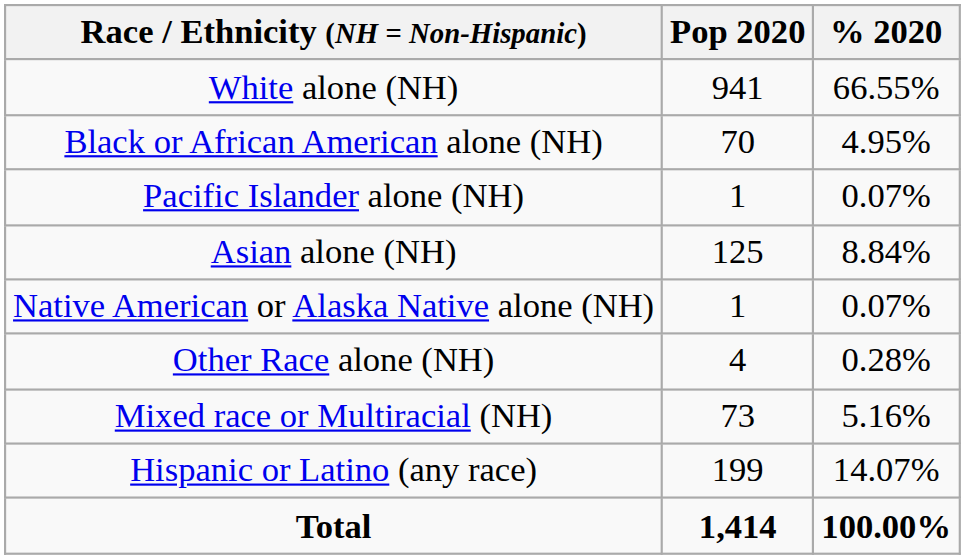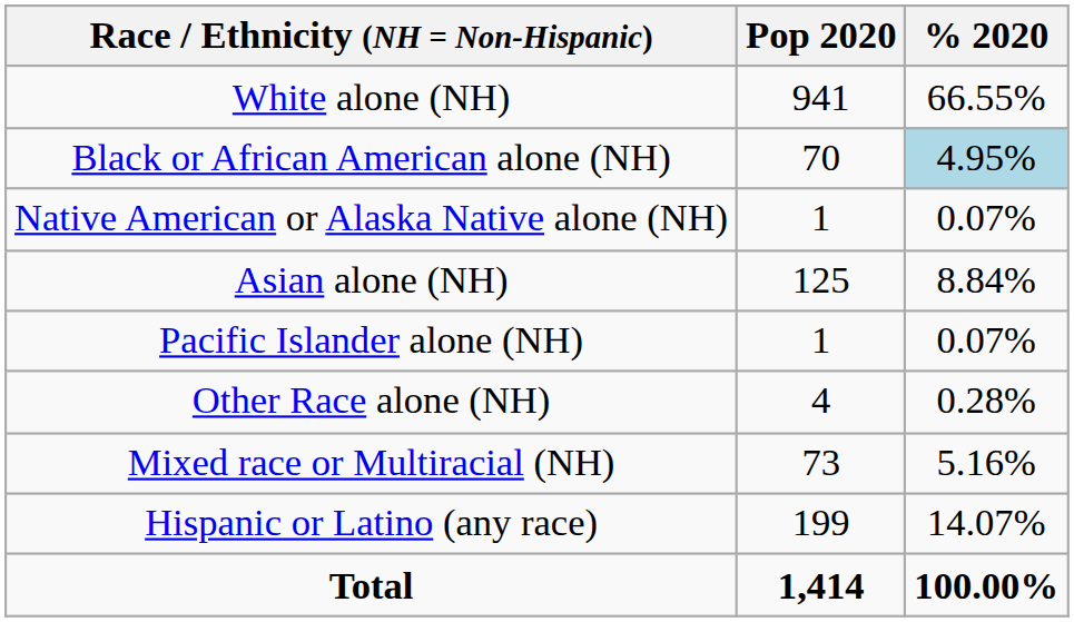Black or African American alone (NH) | % 2020: no background -> lightblue background
rows swapped: Native American or Alaska Native alone (NH) <-> Pacific Islander alone (NH)
